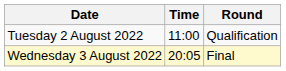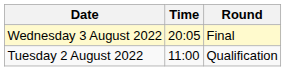rows swapped: Tuesday 2 August 2022 <-> Wednesday 3 August 2022
